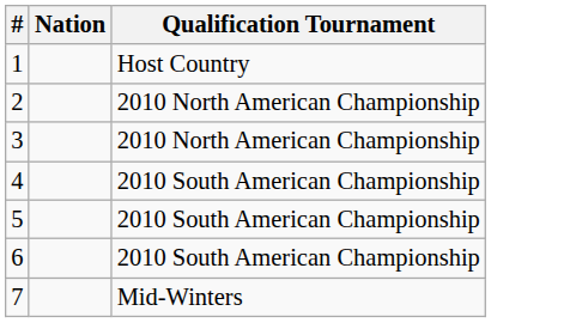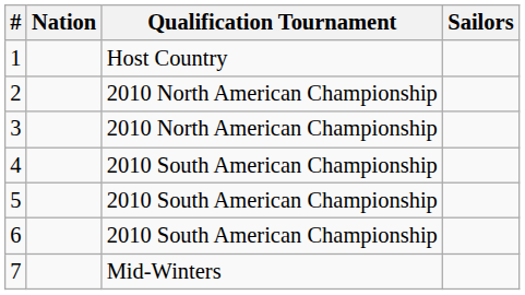+ column: Sailors
